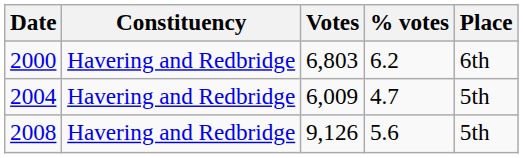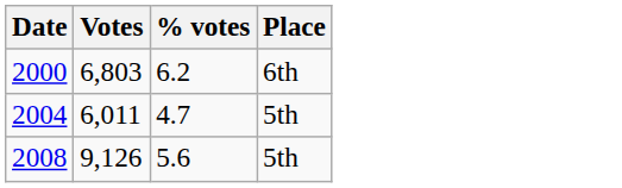- column: Constituency | Havering and Redbridge | Havering and Redbridge | Havering and Redbridge
2004 | Votes: 6,009 -> 6,011
